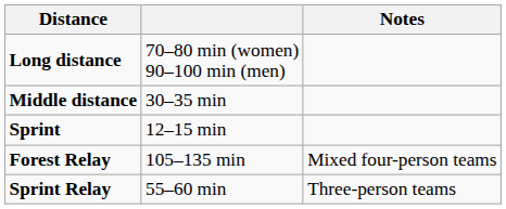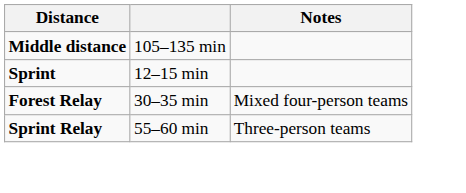- row: Long distance | 70–80 min (women) 90–100 min (men)
Middle distance | column 2: 30–35 min -> 105–135 min
Forest Relay | column 2: 105–135 min -> 30–35 min
